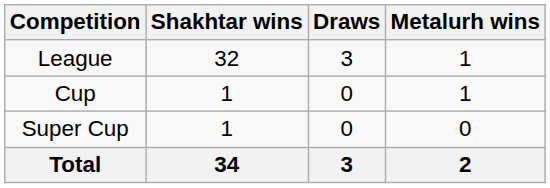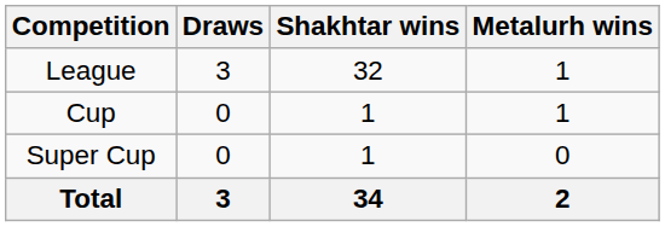columns swapped: Shakhtar wins <-> Draws
